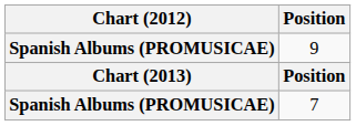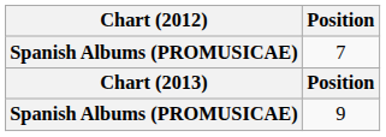rows swapped: 9 <-> 7
